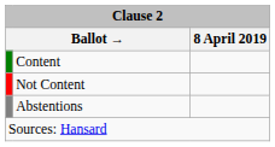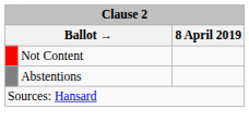- row: Content
